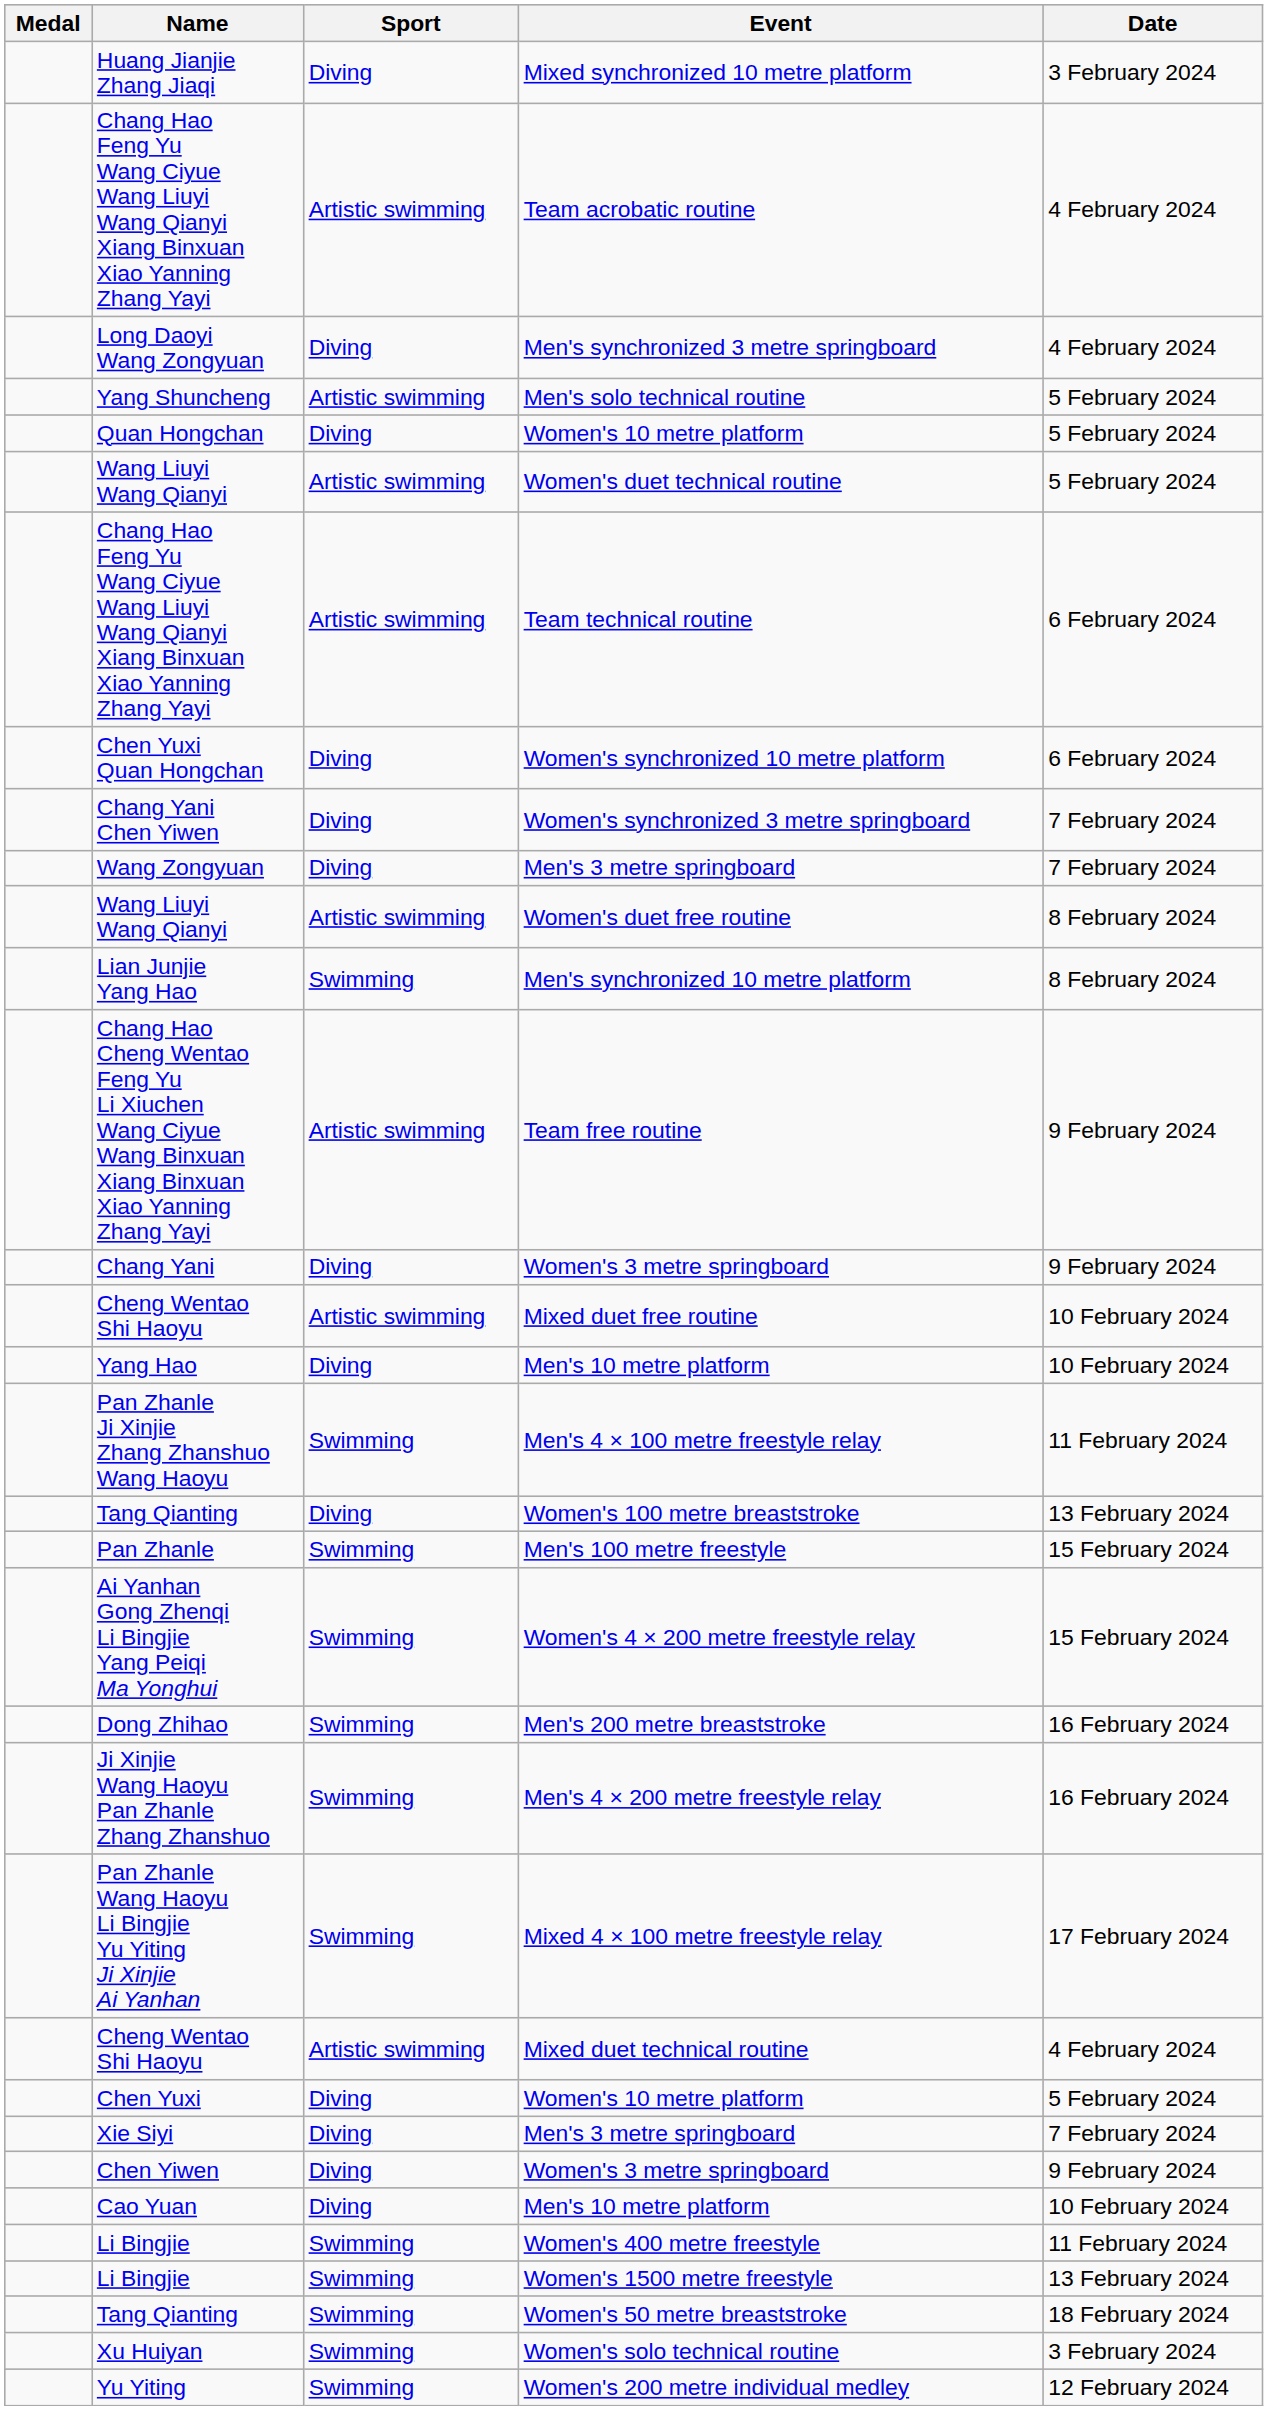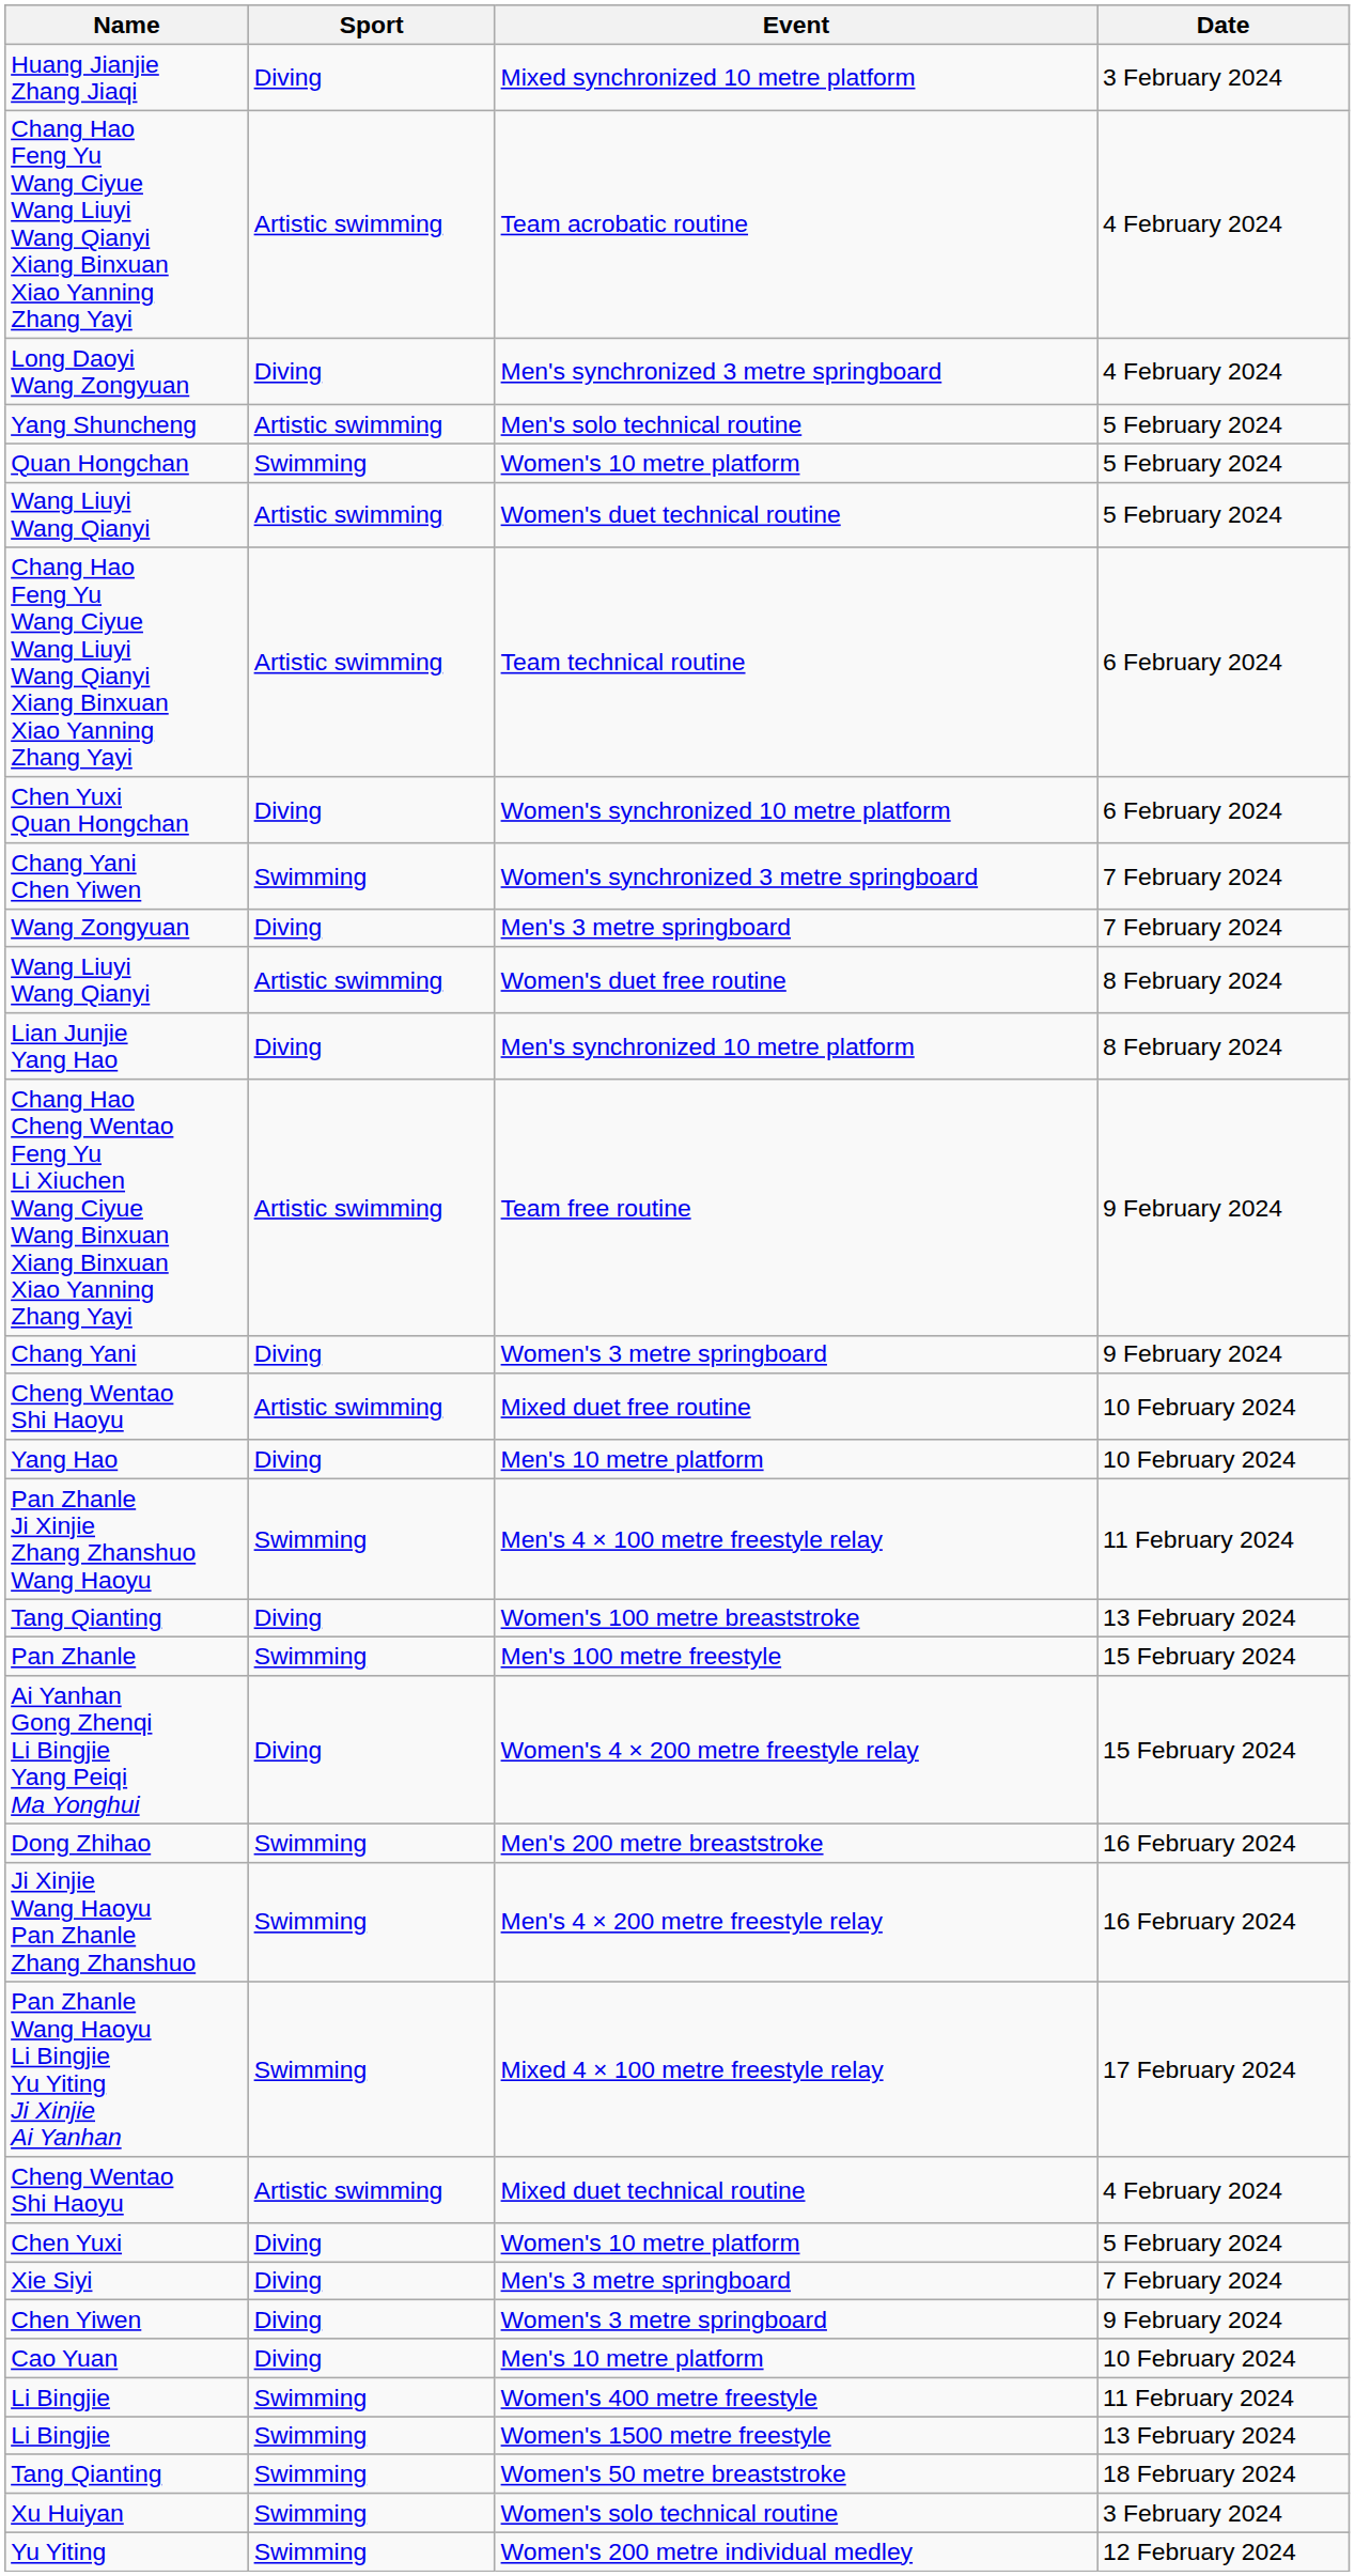- column: Medal
Quan Hongchan / Women's 10 metre platform | Sport: Diving -> Swimming
Women's synchronized 3 metre springboard | Sport: Diving -> Swimming
Men's synchronized 10 metre platform | Sport: Swimming -> Diving
Women's 4 × 200 metre freestyle relay | Sport: Swimming -> Diving
